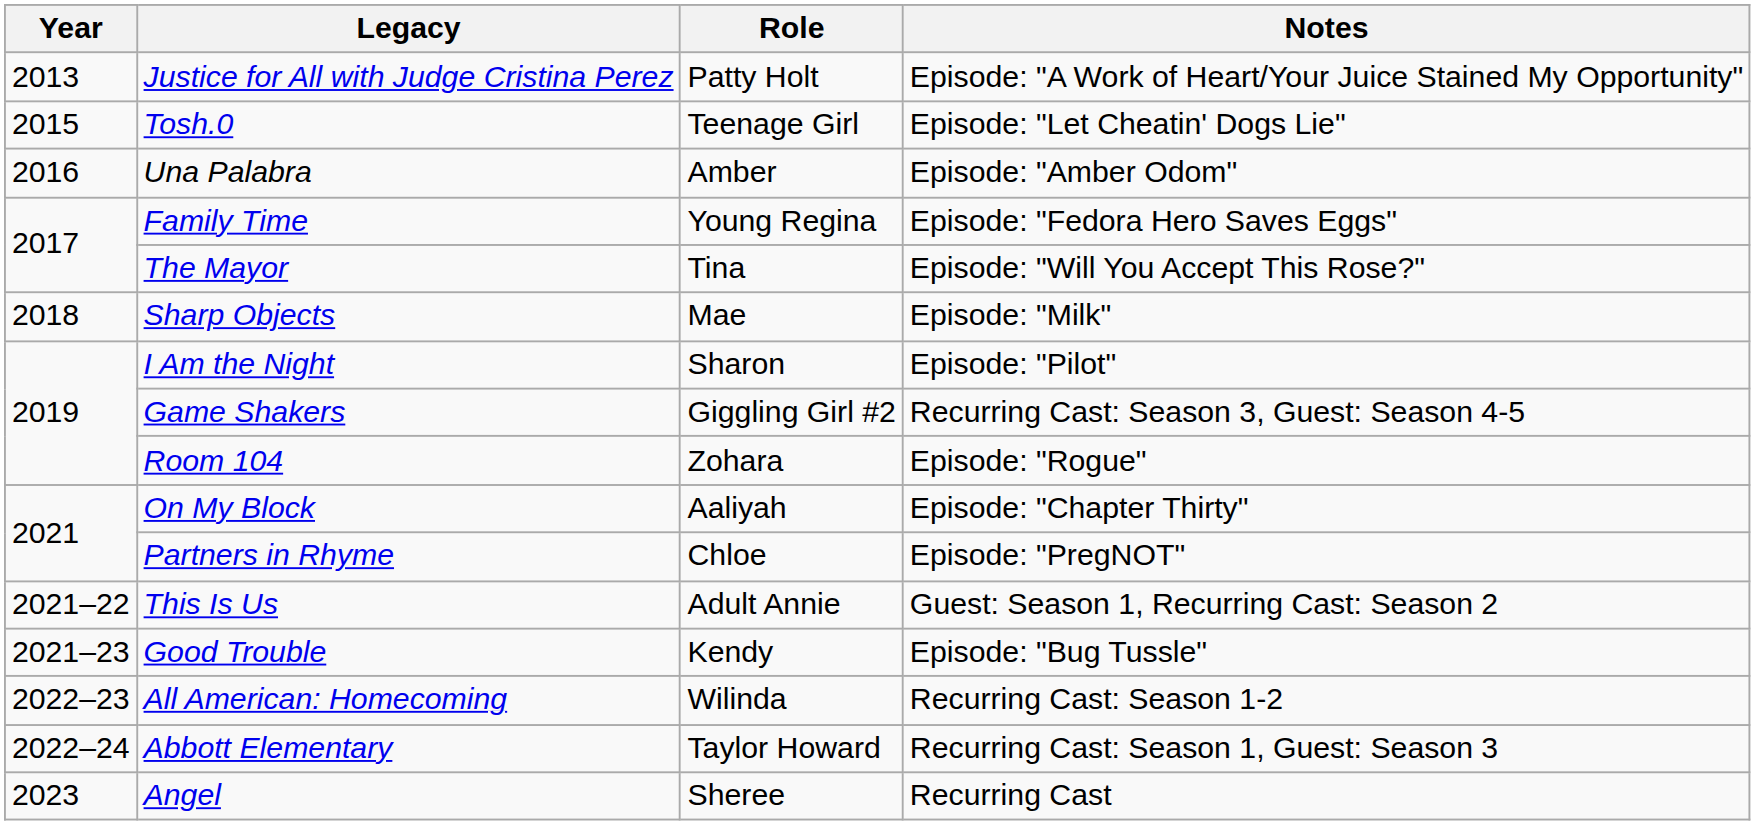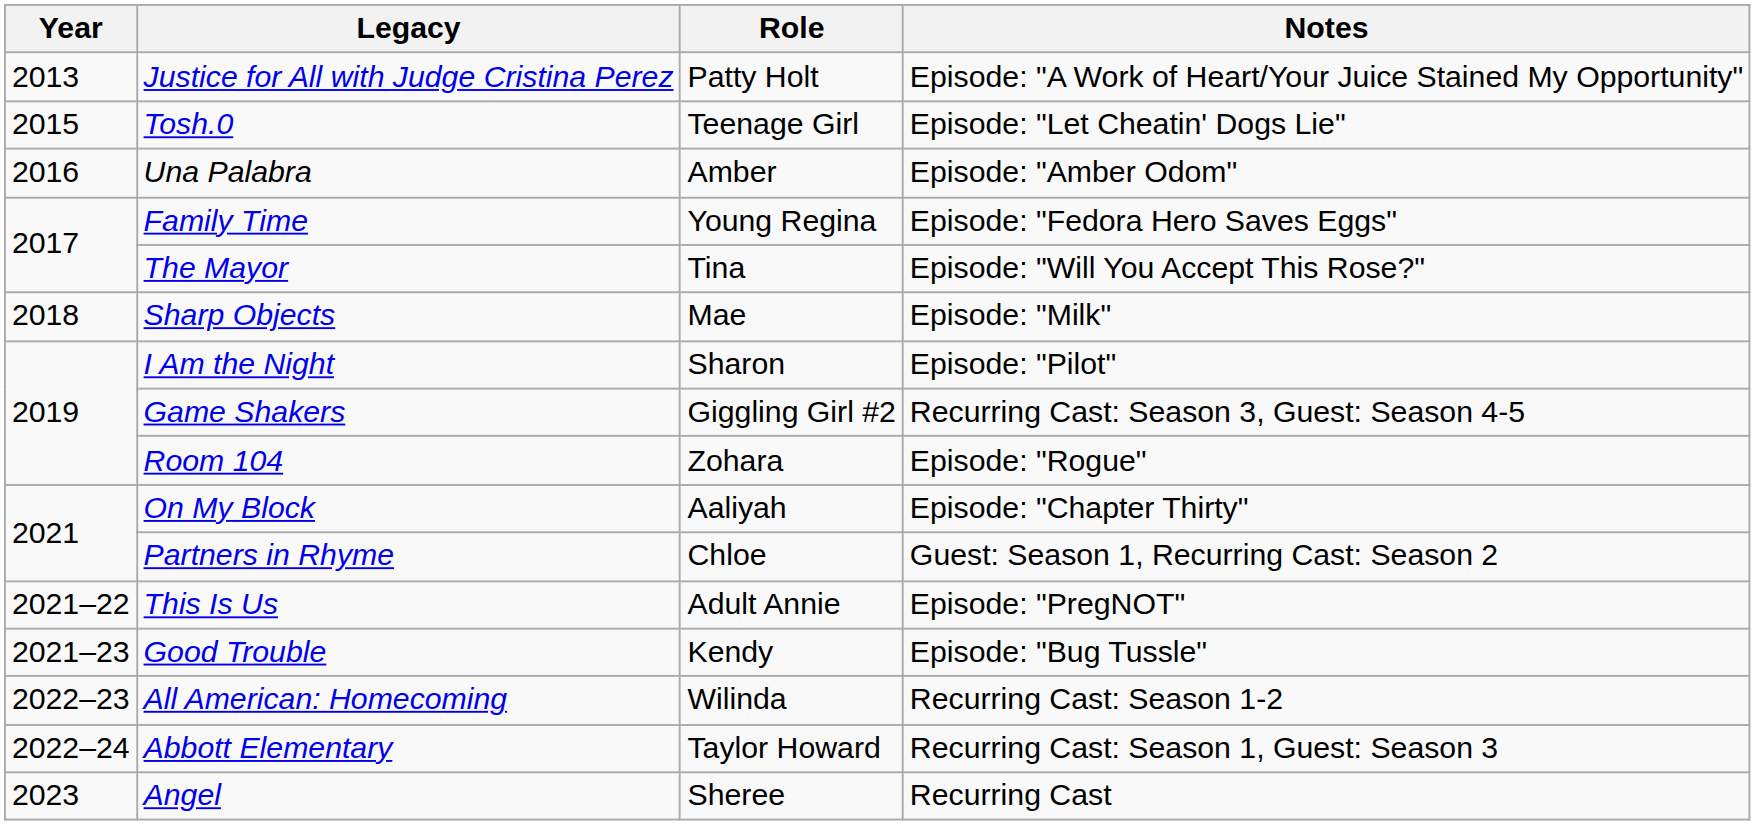Partners in Rhyme | Notes: Episode: "PregNOT" -> Guest: Season 1, Recurring Cast: Season 2
This Is Us | Notes: Guest: Season 1, Recurring Cast: Season 2 -> Episode: "PregNOT"
